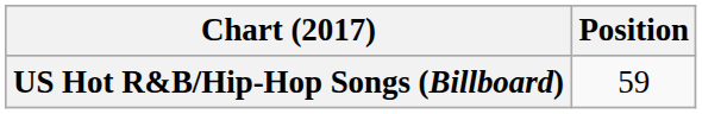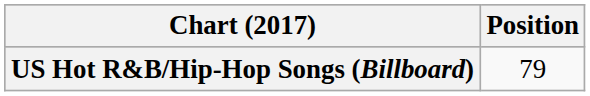US Hot R&B/Hip-Hop Songs (Billboard) | Position: 59 -> 79
